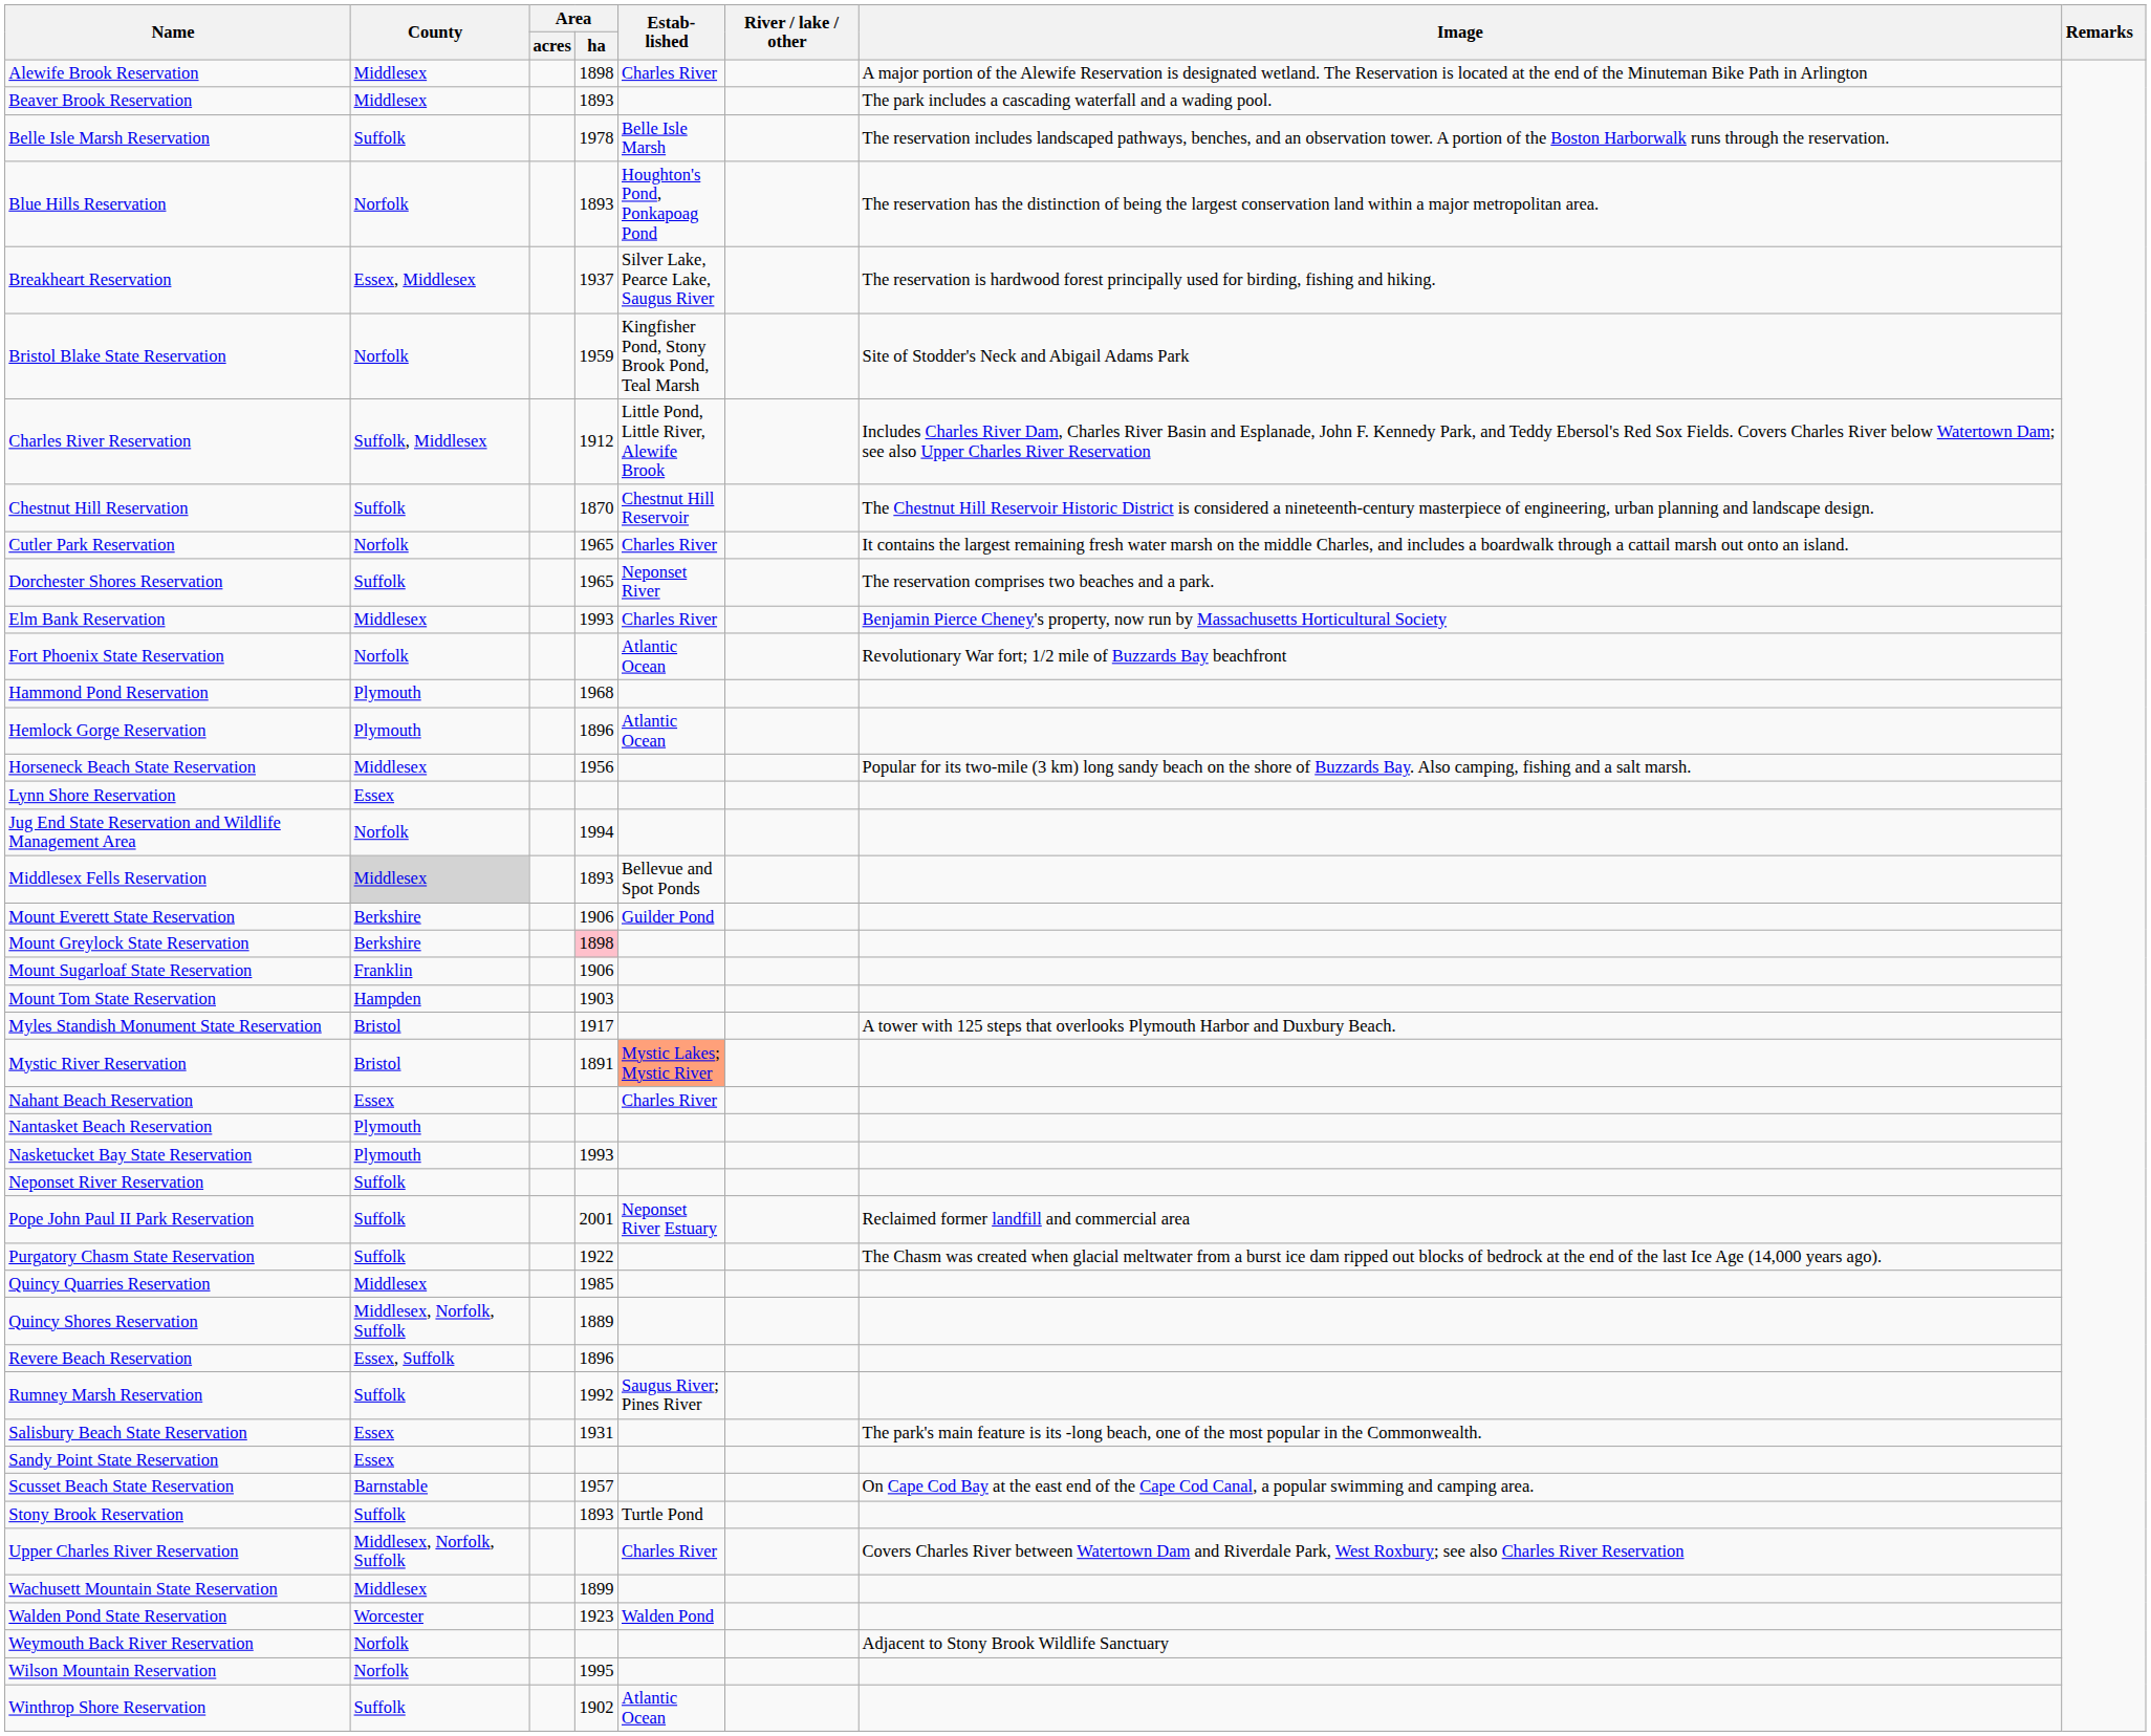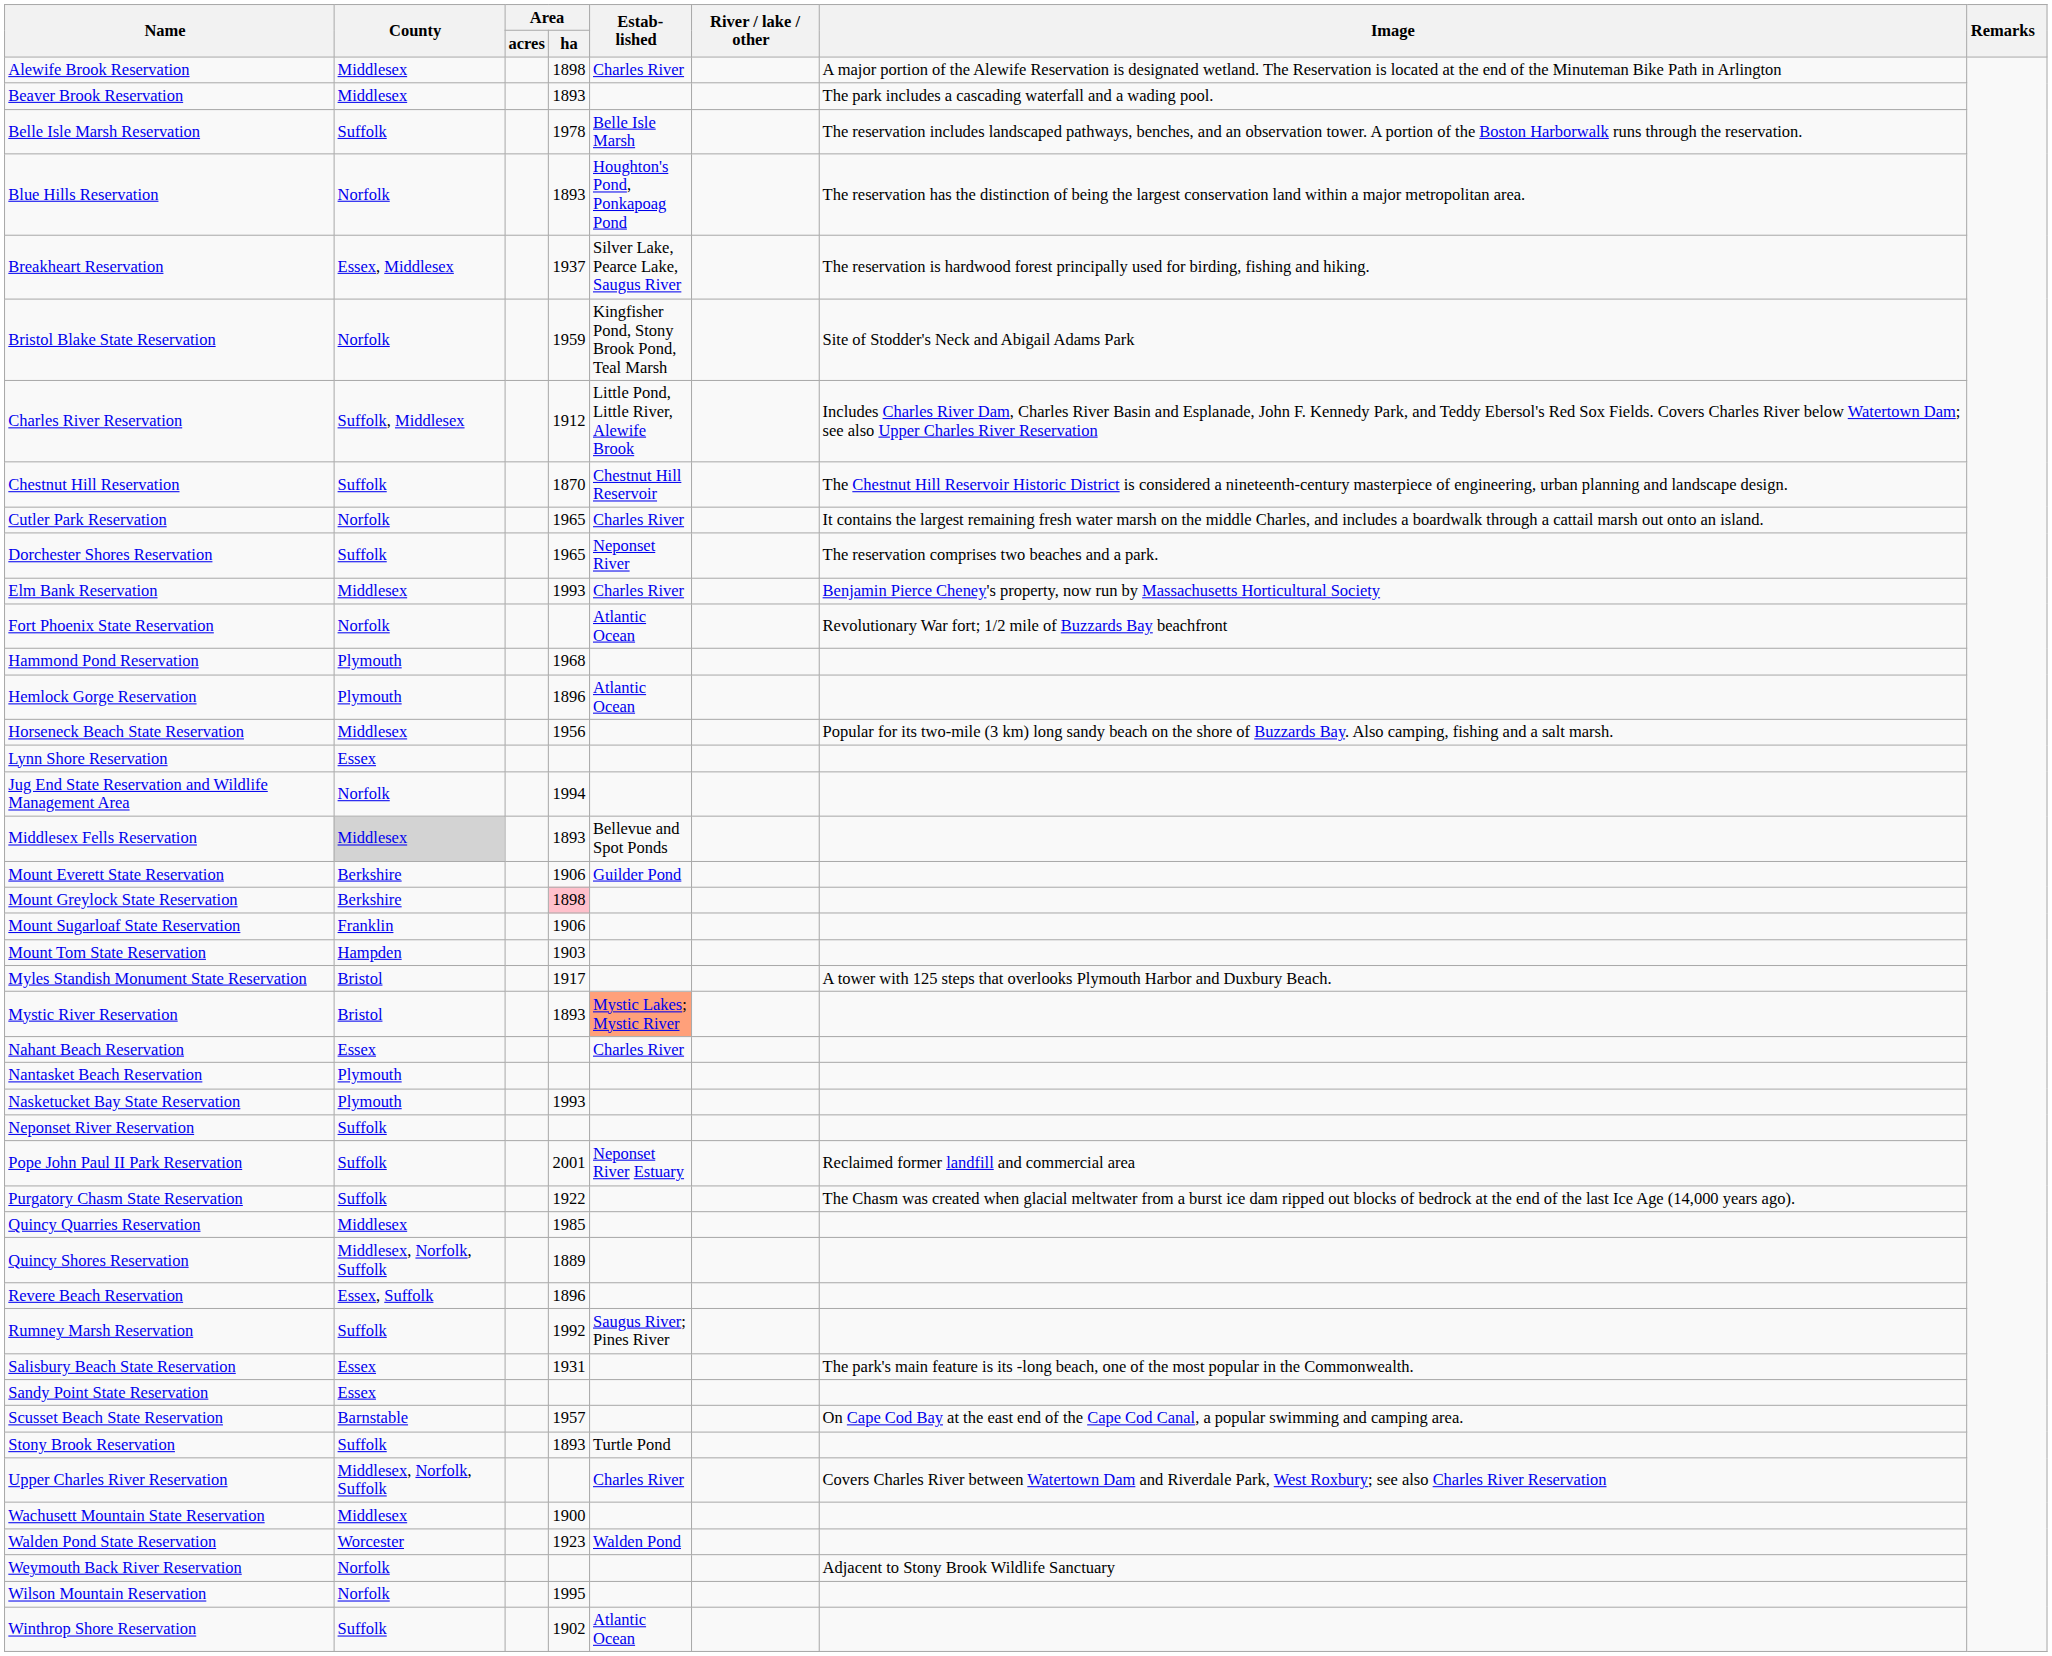Mystic River Reservation | Area / ha: 1891 -> 1893
Wachusett Mountain State Reservation | Area / ha: 1899 -> 1900
